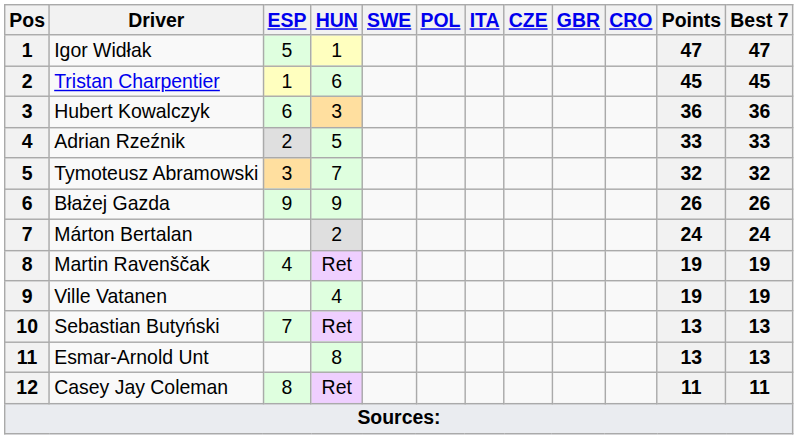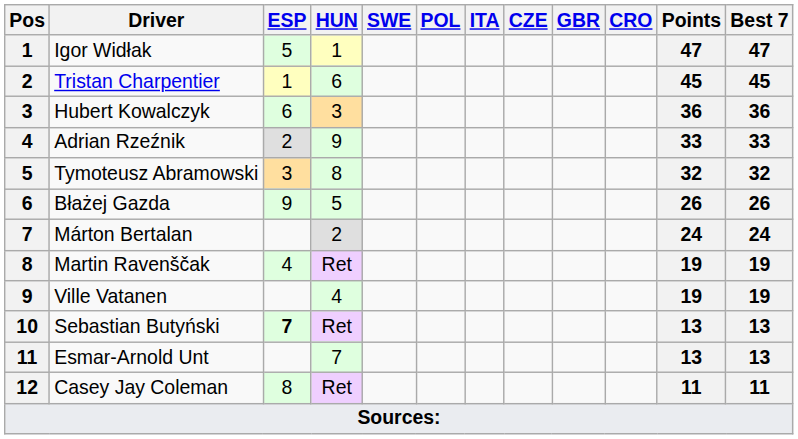Adrian Rzeźnik | HUN: 5 -> 9
Tymoteusz Abramowski | HUN: 7 -> 8
Błażej Gazda | HUN: 9 -> 5
Sebastian Butyński | ESP: normal -> bold
Esmar-Arnold Unt | HUN: 8 -> 7
